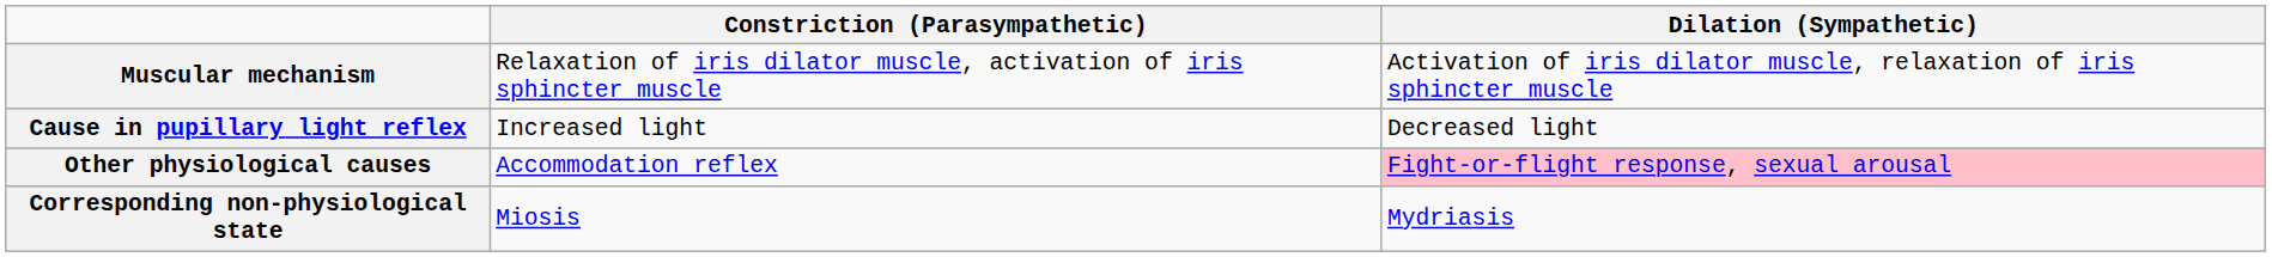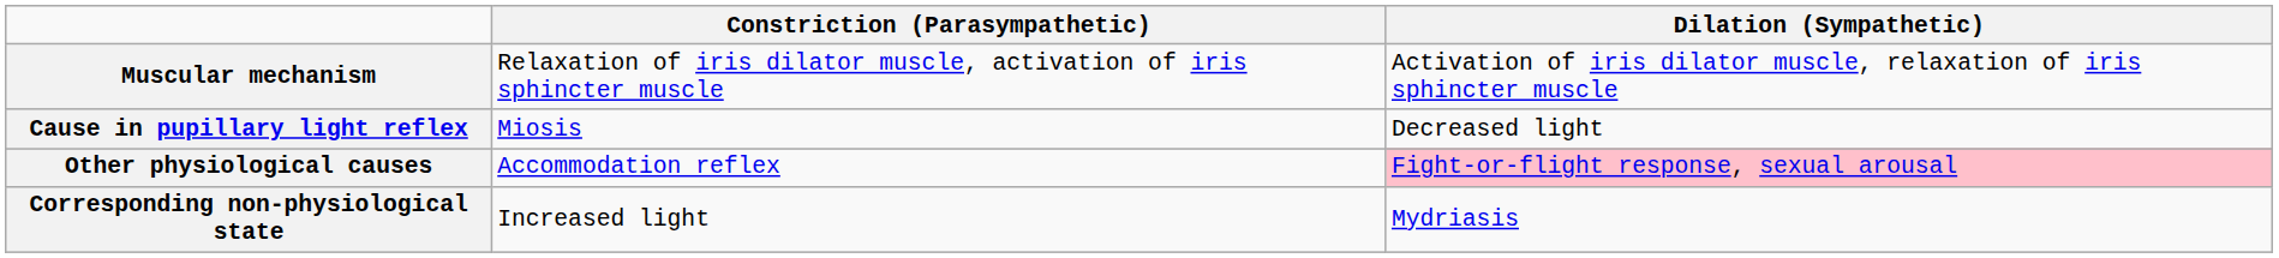Cause in pupillary light reflex | Constriction (Parasympathetic): Increased light -> Miosis
Corresponding non-physiological state | Constriction (Parasympathetic): Miosis -> Increased light
